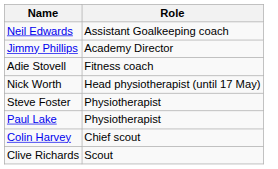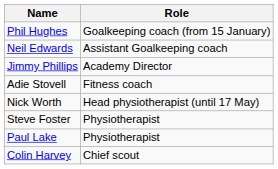+ row: Phil Hughes | Goalkeeping coach (from 15 January)
- row: Clive Richards | Scout
